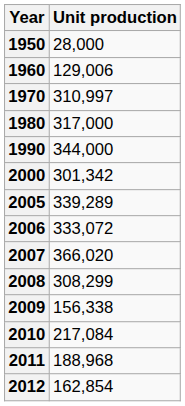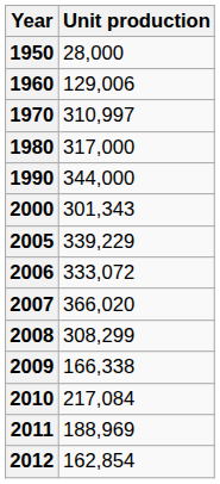2000 | Unit production: 301,342 -> 301,343
2005 | Unit production: 339,289 -> 339,229
2009 | Unit production: 156,338 -> 166,338
2011 | Unit production: 188,968 -> 188,969
